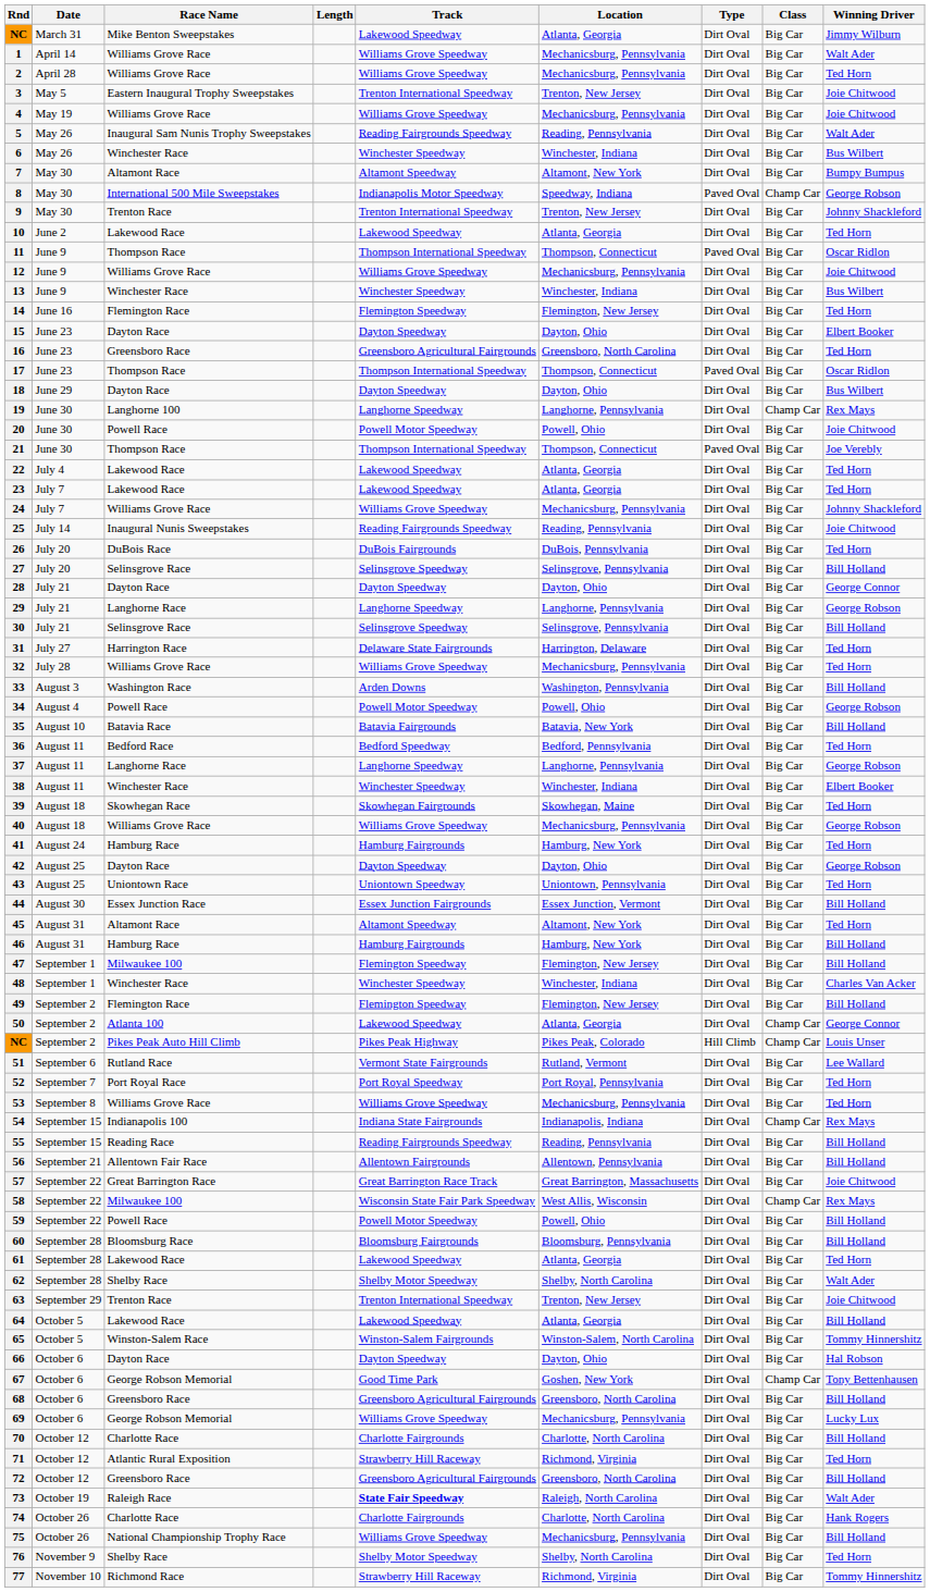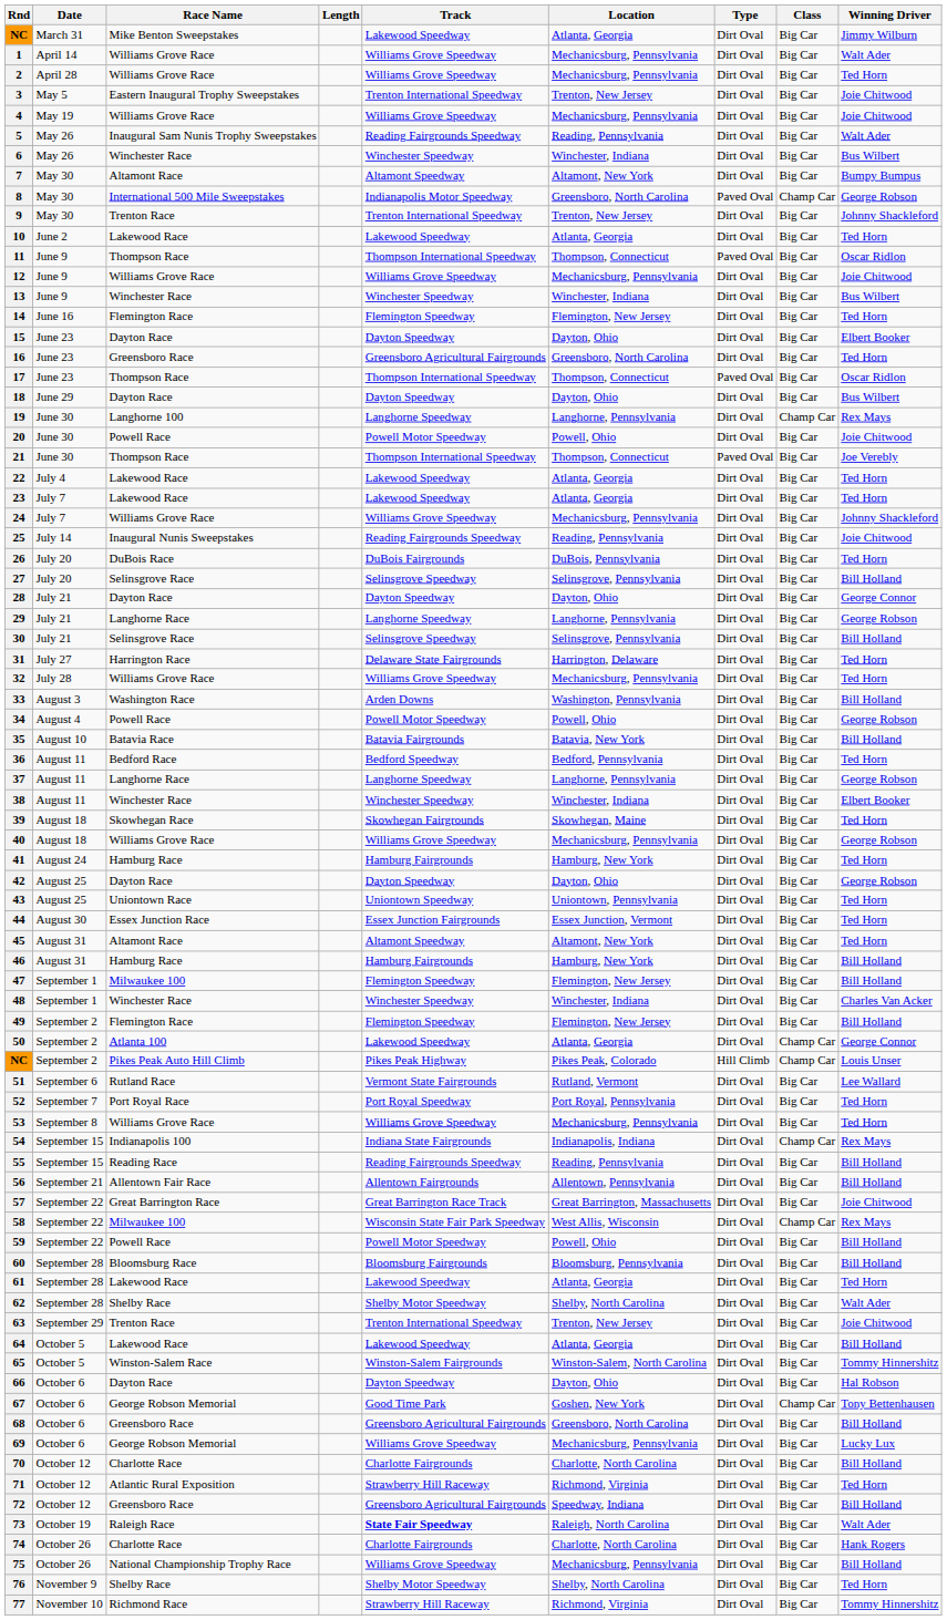8 | Location: Speedway, Indiana -> Greensboro, North Carolina
44 | Winning Driver: Bill Holland -> Ted Horn
72 | Location: Greensboro, North Carolina -> Speedway, Indiana
